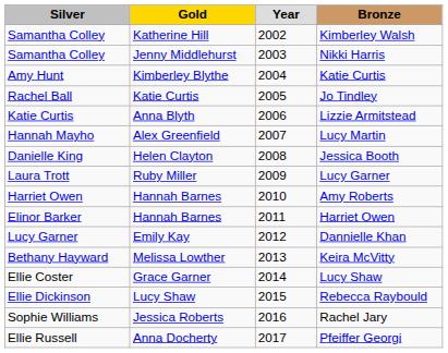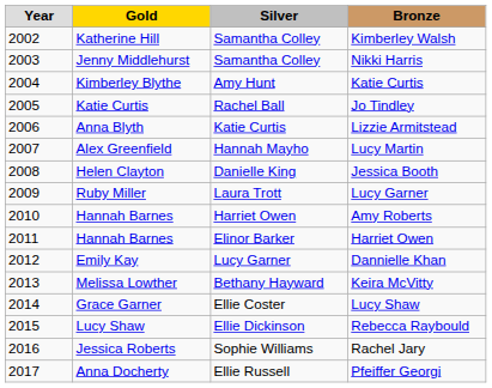columns swapped: Year <-> Silver
